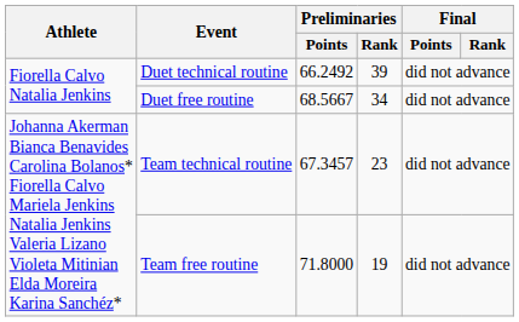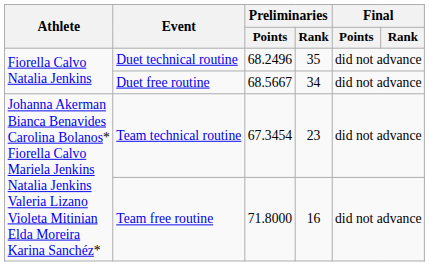Duet technical routine | Preliminaries / Points: 66.2492 -> 68.2496
Duet technical routine | Preliminaries / Rank: 39 -> 35
Team technical routine | Preliminaries / Points: 67.3457 -> 67.3454
Team free routine | Preliminaries / Rank: 19 -> 16
